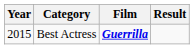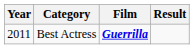Best Actress | Year: 2015 -> 2011
